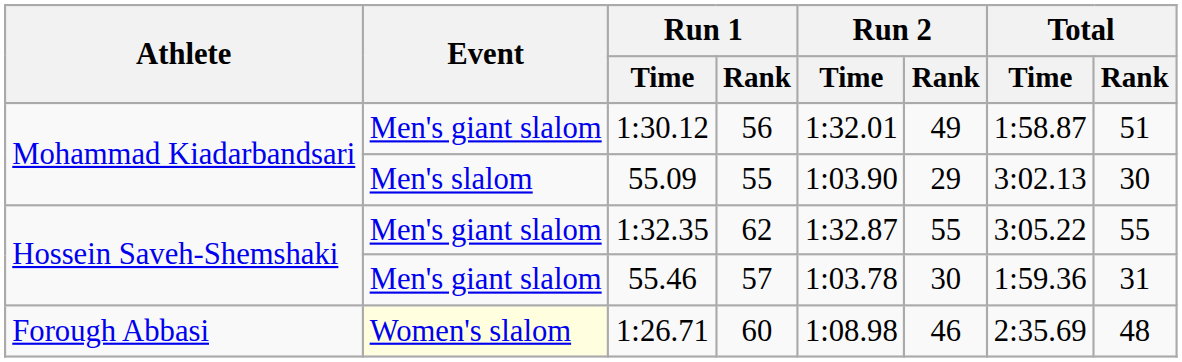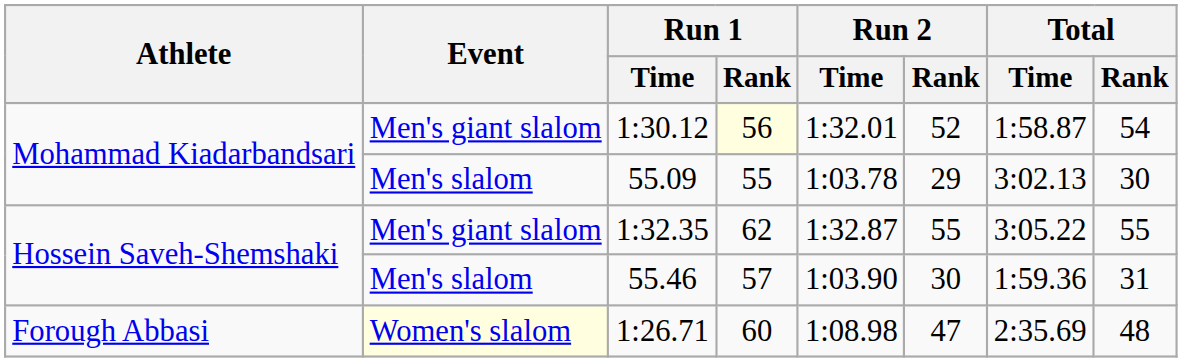1:30.12 | Run 1 / Rank: no background -> lightyellow background
1:30.12 | Run 2 / Rank: 49 -> 52
1:30.12 | Total / Rank: 51 -> 54
55.09 | Run 2 / Time: 1:03.90 -> 1:03.78
55.46 | Event: Men's giant slalom -> Men's slalom
55.46 | Run 2 / Time: 1:03.78 -> 1:03.90
1:26.71 | Run 2 / Rank: 46 -> 47
